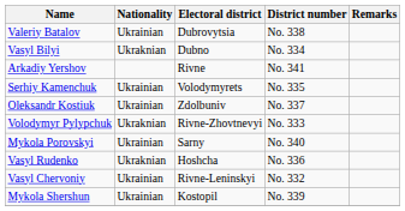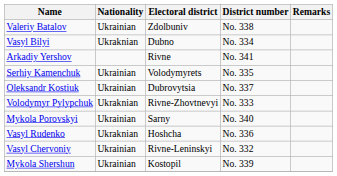Valeriy Batalov | Electoral district: Dubrovytsia -> Zdolbuniv
Oleksandr Kostiuk | Electoral district: Zdolbuniv -> Dubrovytsia
